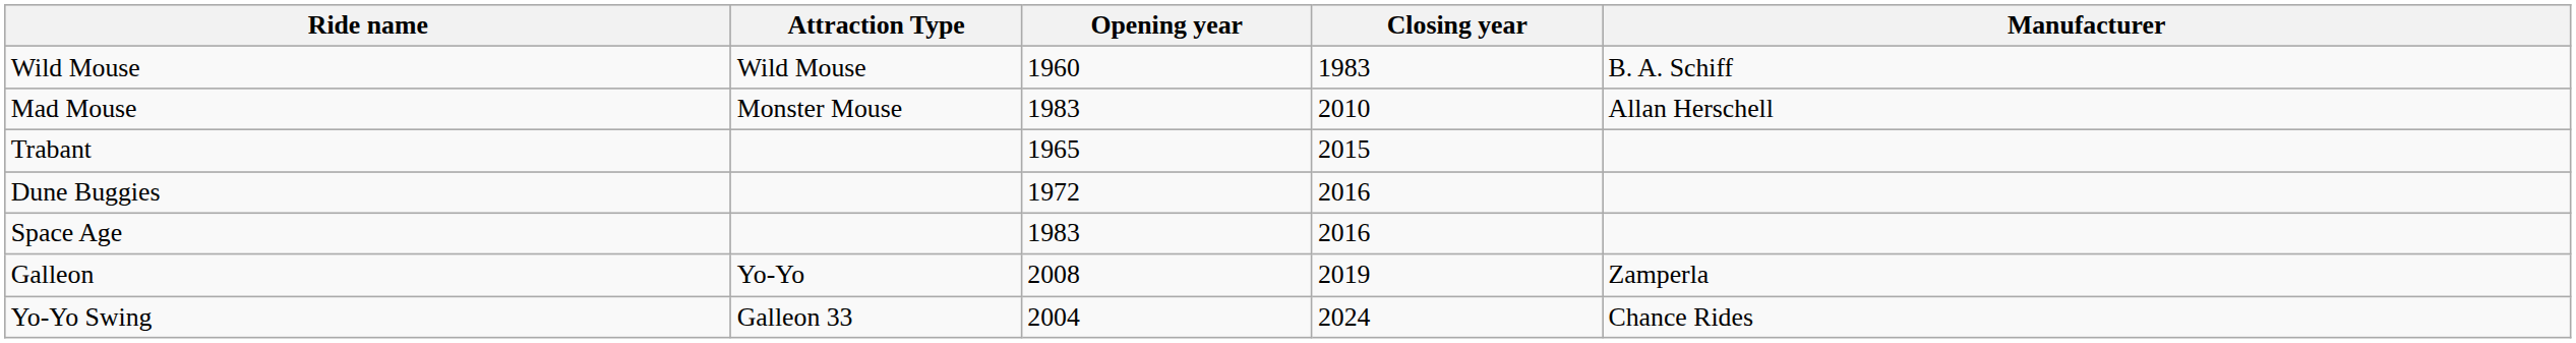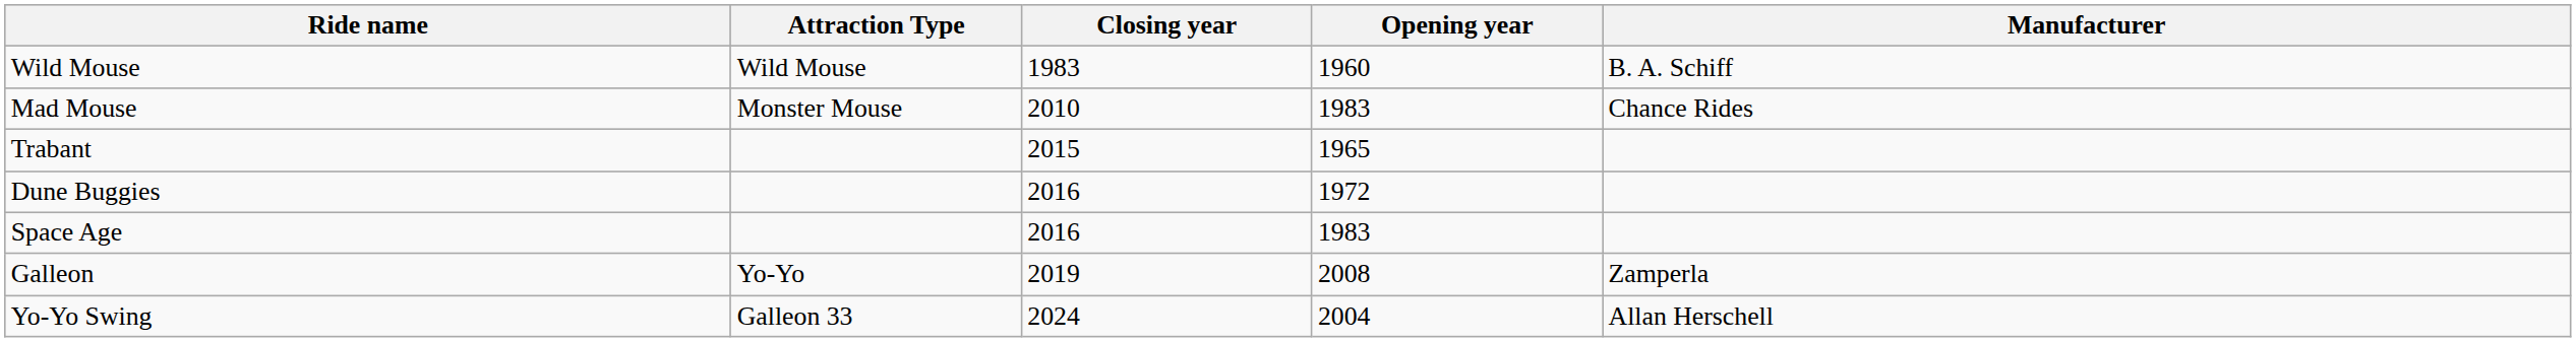columns swapped: Opening year <-> Closing year
Mad Mouse | Manufacturer: Allan Herschell -> Chance Rides
Yo-Yo Swing | Manufacturer: Chance Rides -> Allan Herschell
